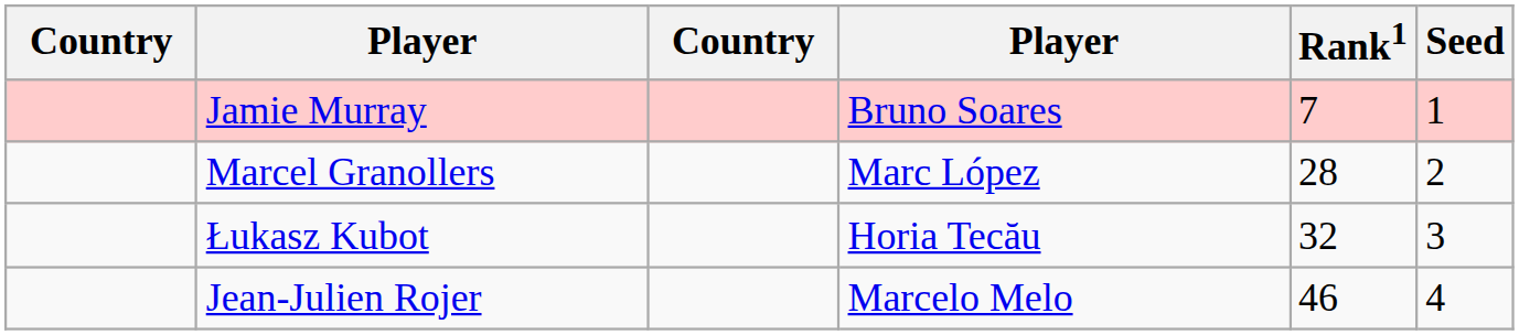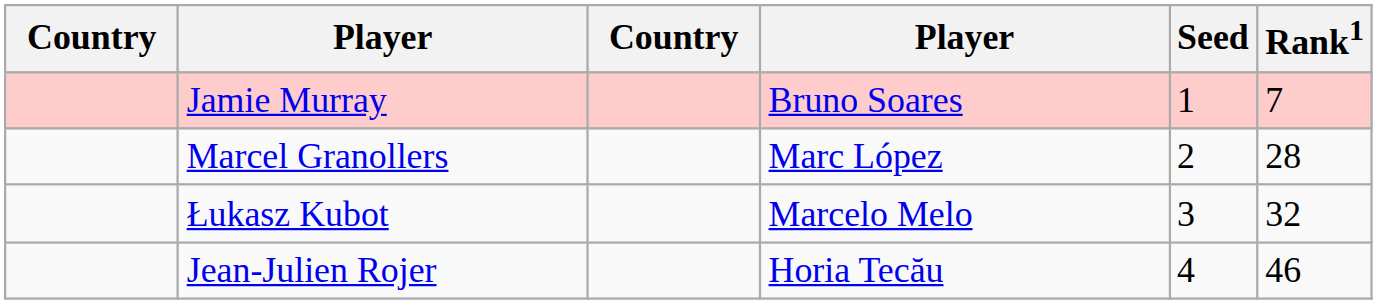columns swapped: Rank1 <-> Seed
Łukasz Kubot | column 4: Horia Tecău -> Marcelo Melo
Jean-Julien Rojer | column 4: Marcelo Melo -> Horia Tecău
